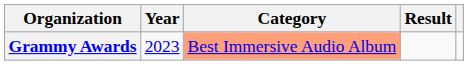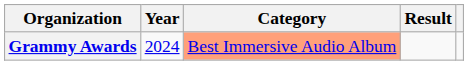Grammy Awards | Year: 2023 -> 2024
